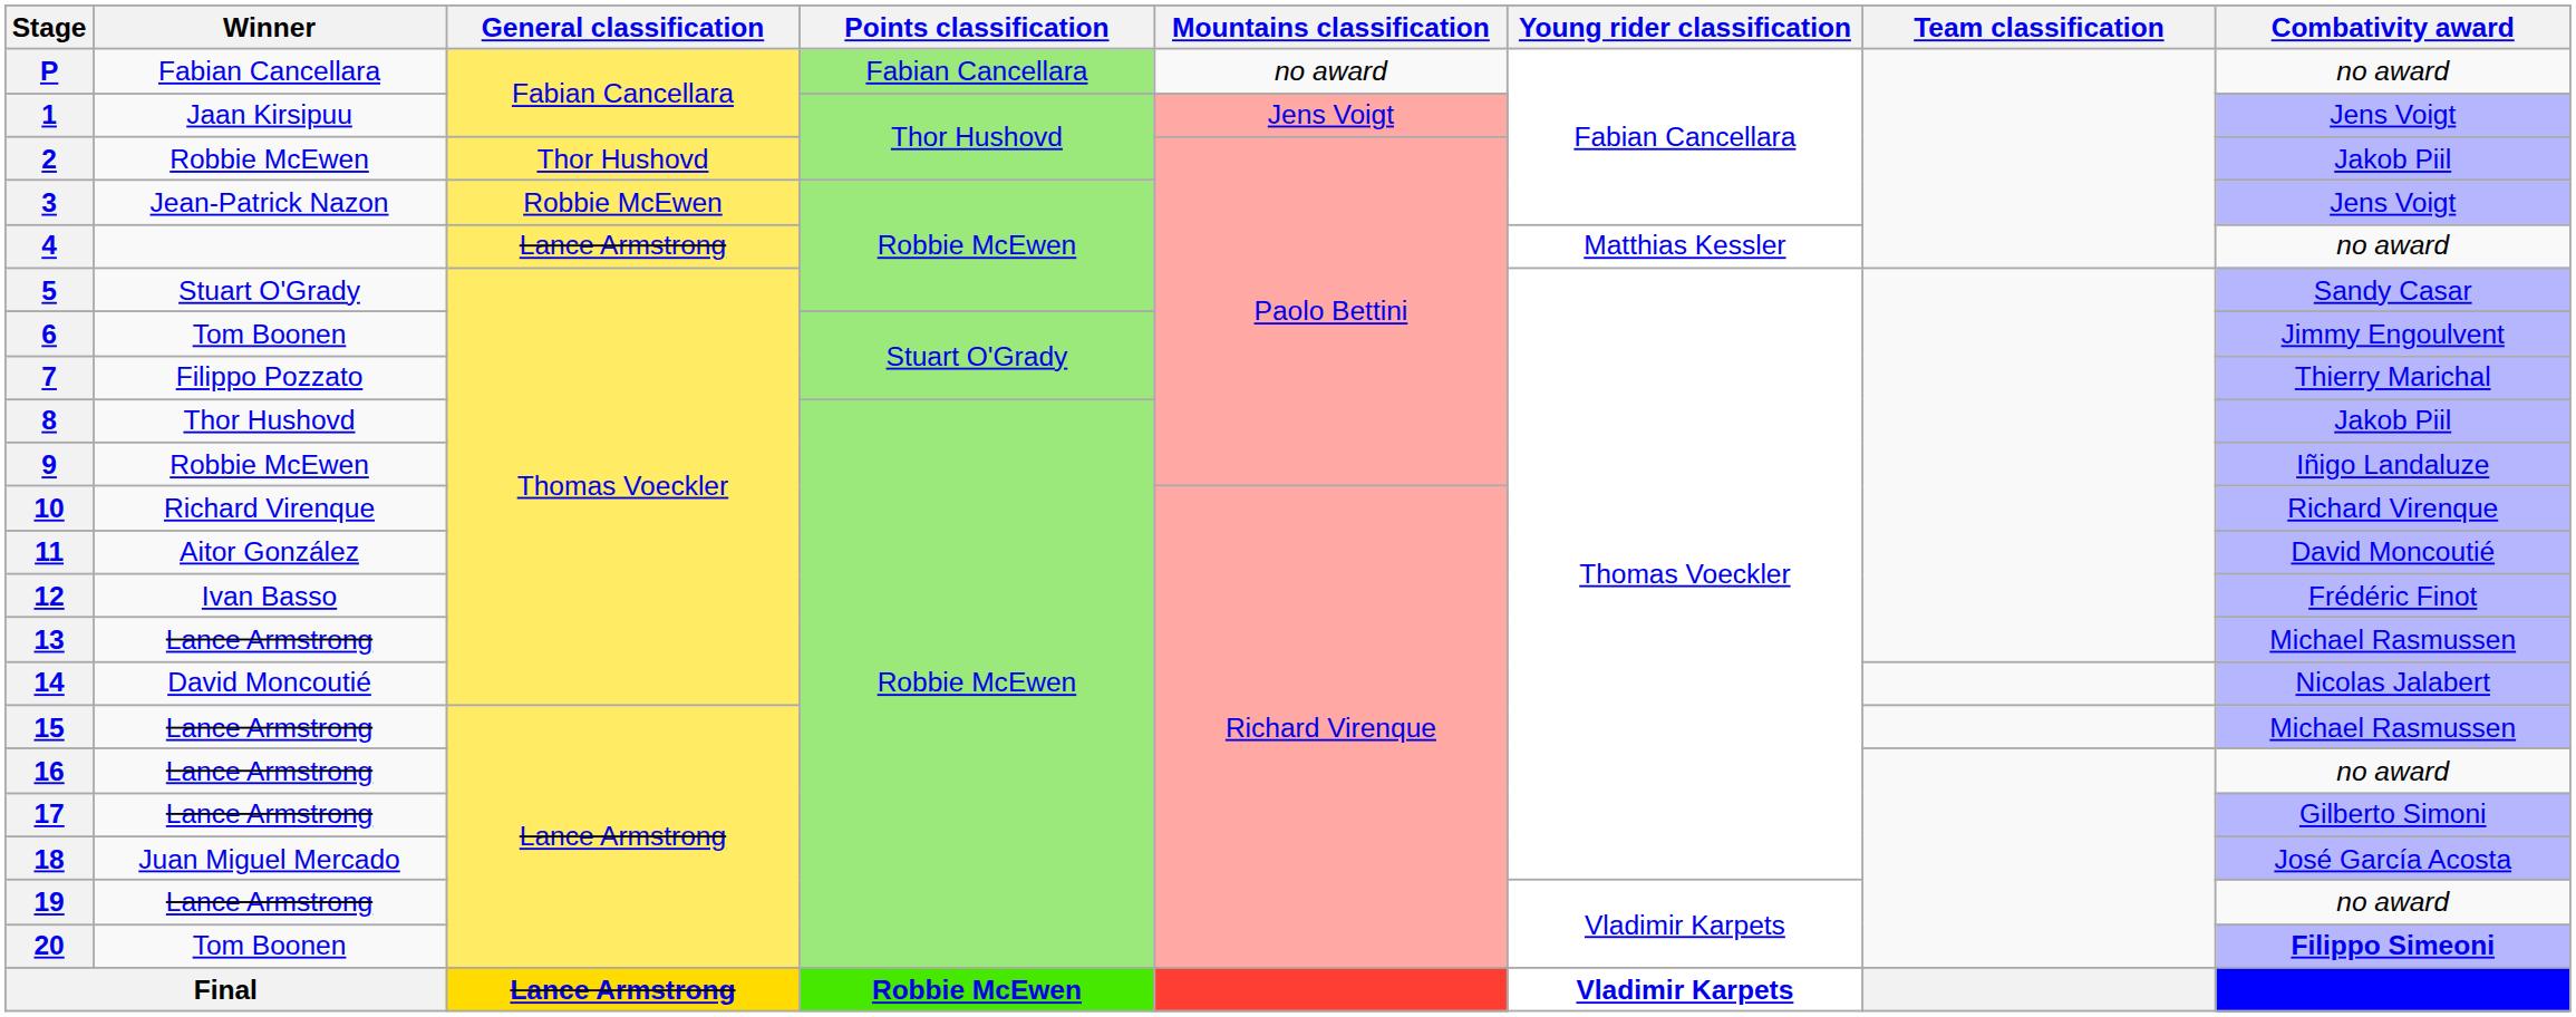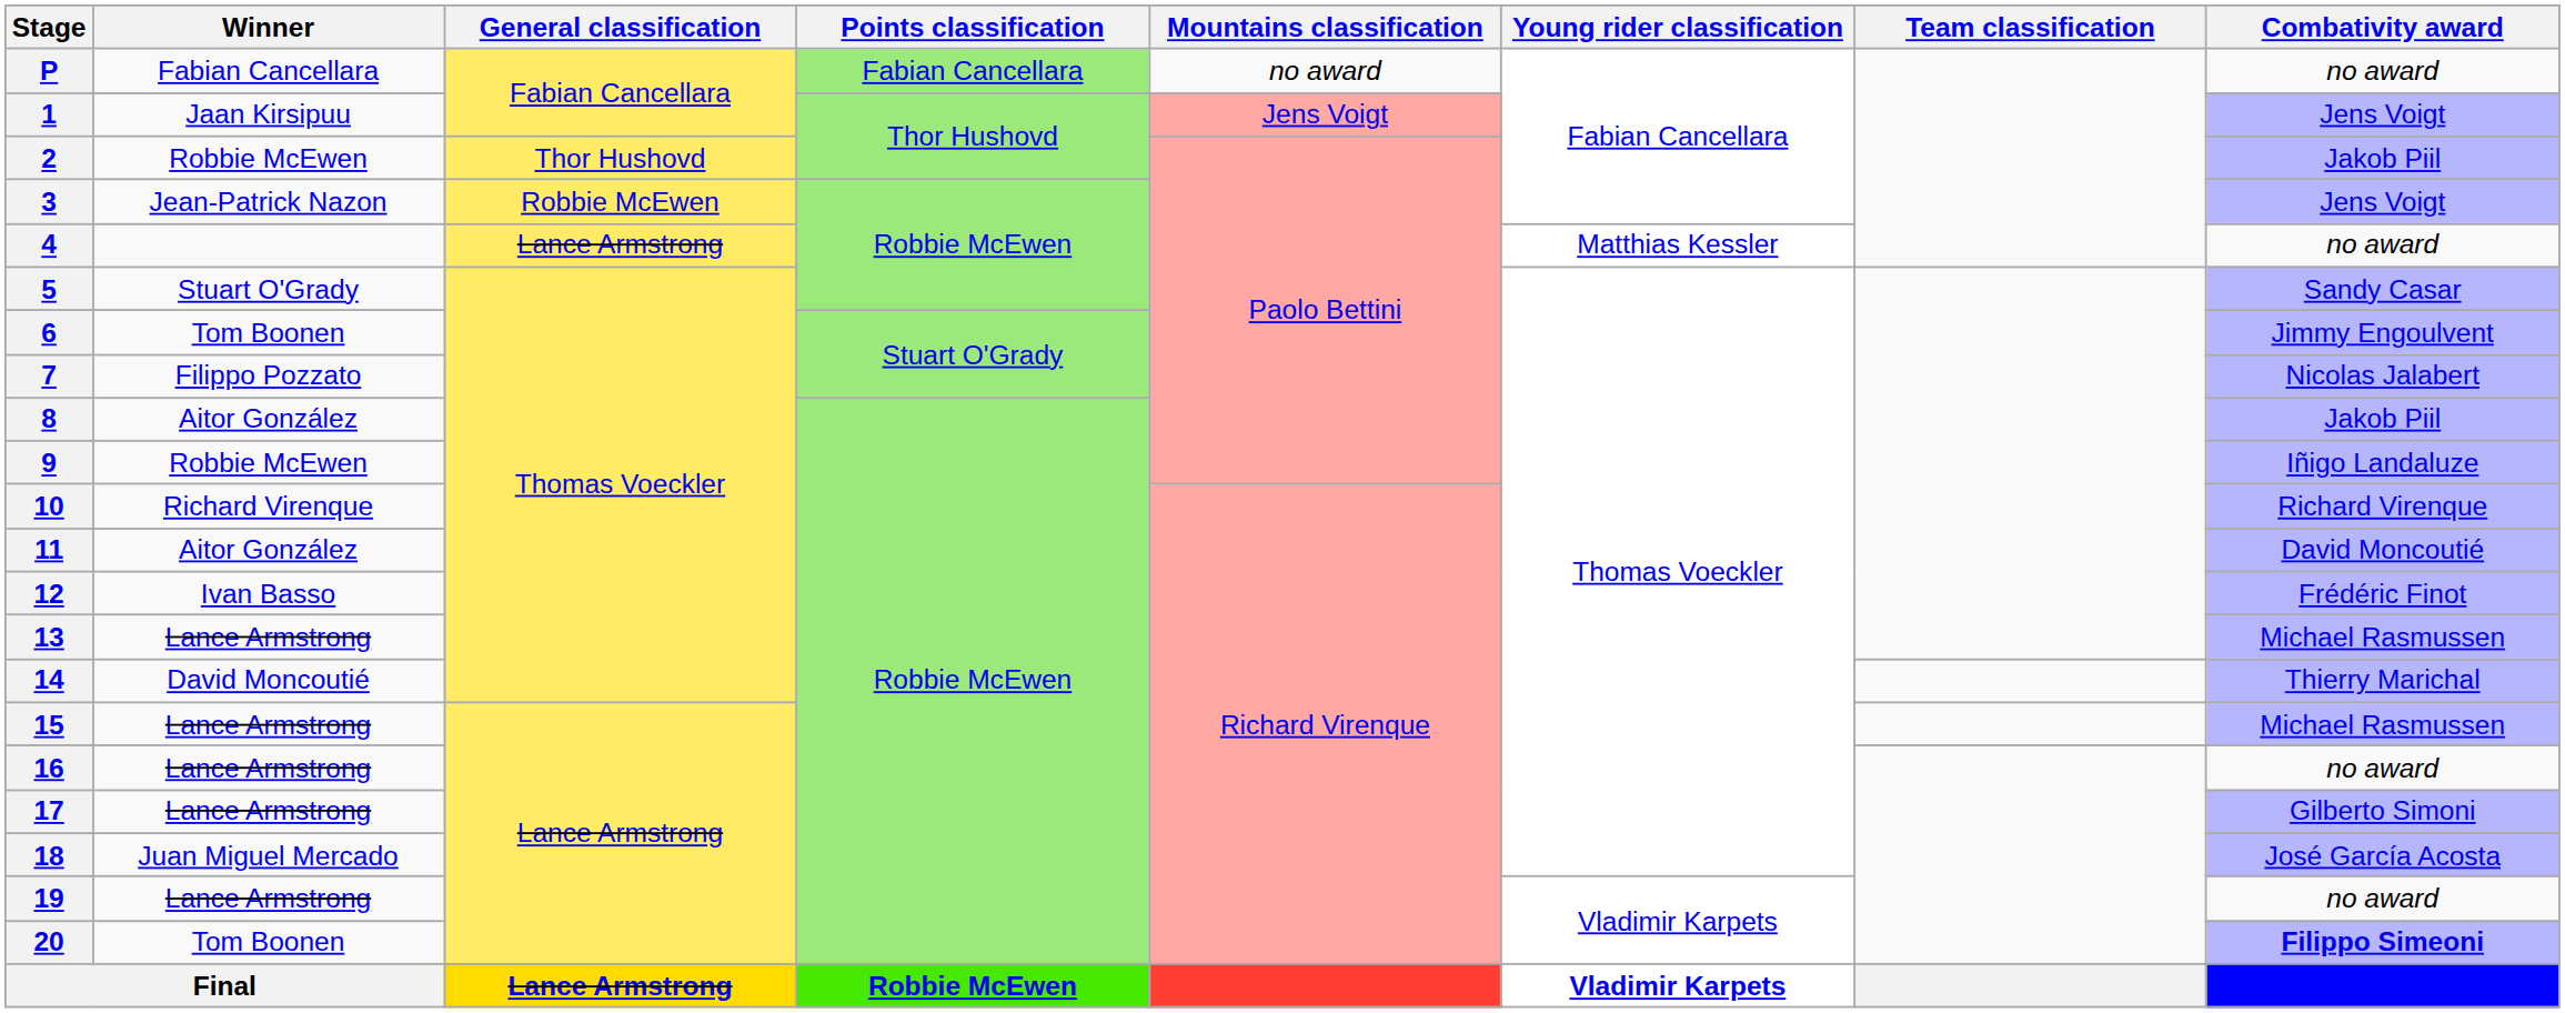7 | Combativity award: Thierry Marichal -> Nicolas Jalabert
8 | Winner: Thor Hushovd -> Aitor González
14 | Combativity award: Nicolas Jalabert -> Thierry Marichal
